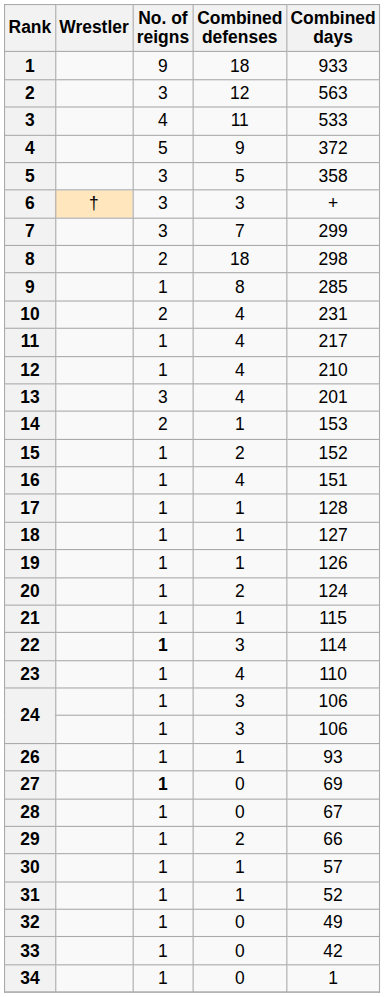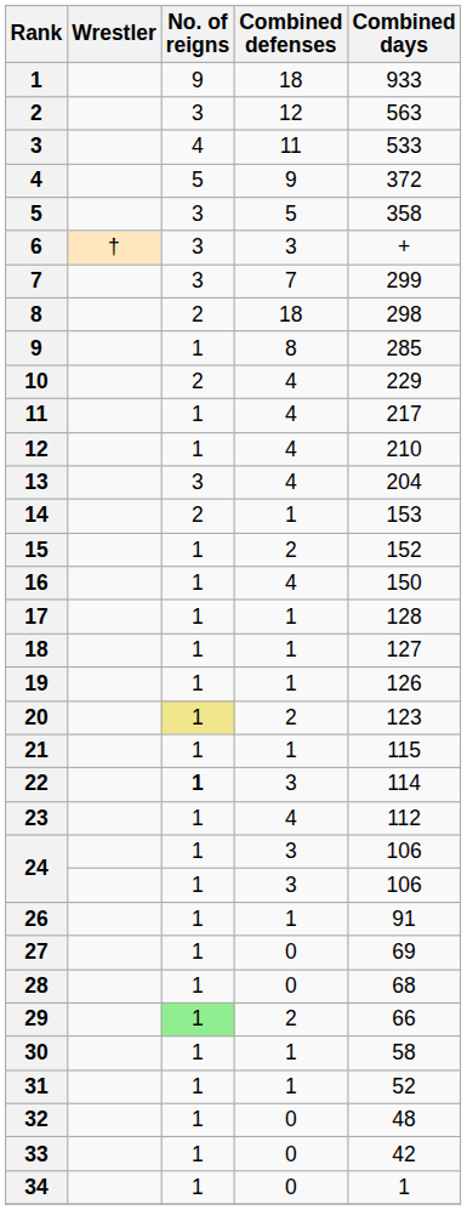10 | Combined days: 231 -> 229
13 | Combined days: 201 -> 204
16 | Combined days: 151 -> 150
20 | No. of reigns: no background -> khaki background
20 | Combined days: 124 -> 123
23 | Combined days: 110 -> 112
26 | Combined days: 93 -> 91
27 | No. of reigns: bold -> normal
28 | Combined days: 67 -> 68
29 | No. of reigns: no background -> lightgreen background
30 | Combined days: 57 -> 58
32 | Combined days: 49 -> 48
